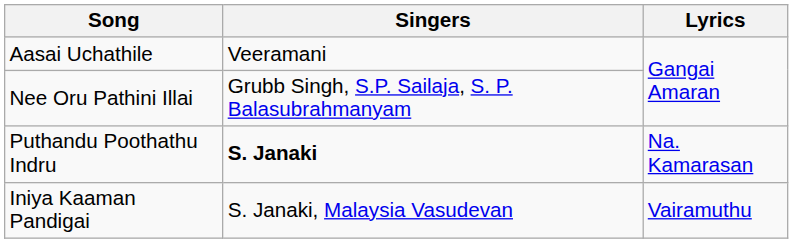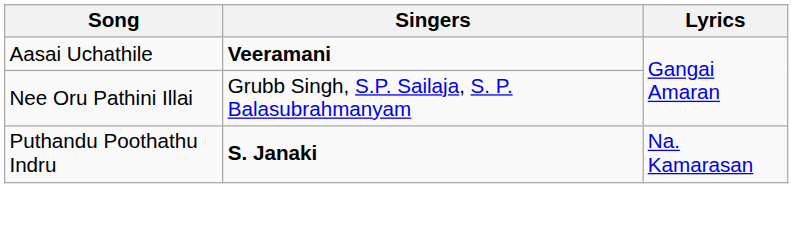Aasai Uchathile | Singers: normal -> bold
- row: Iniya Kaaman Pandigai | S. Janaki, Malaysia Vasudevan | Vairamuthu
